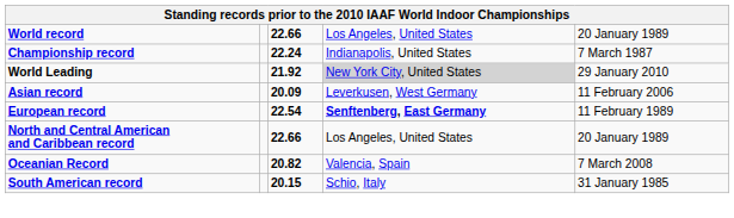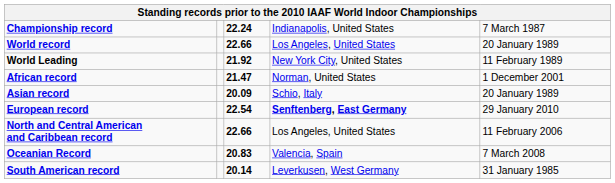rows swapped: World record <-> Championship record
World Leading | column 4: lightgrey background -> no background
World Leading | column 5: 29 January 2010 -> 11 February 1989
+ row: African record | 21.47 | Norman, United States | 1 December 2001
Asian record | column 4: Leverkusen, West Germany -> Schio, Italy
Asian record | column 5: 11 February 2006 -> 20 January 1989
European record | column 5: 11 February 1989 -> 29 January 2010
North and Central American and Caribbean record | column 5: 20 January 1989 -> 11 February 2006
Oceanian Record | column 3: 20.82 -> 20.83
South American record | column 3: 20.15 -> 20.14
South American record | column 4: Schio, Italy -> Leverkusen, West Germany
